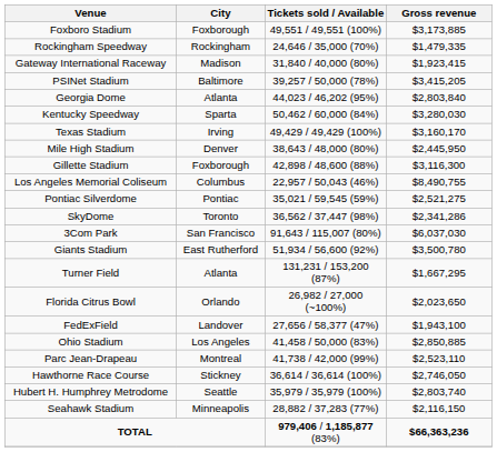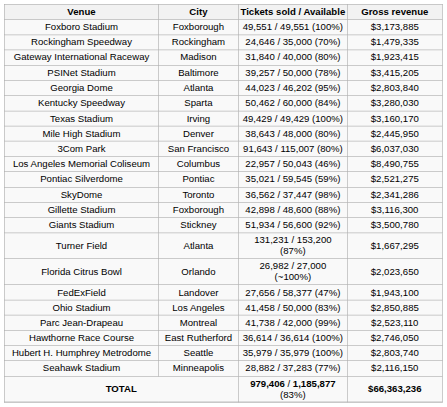rows swapped: 3Com Park <-> Gillette Stadium
Giants Stadium | City: East Rutherford -> Stickney
Hawthorne Race Course | City: Stickney -> East Rutherford
